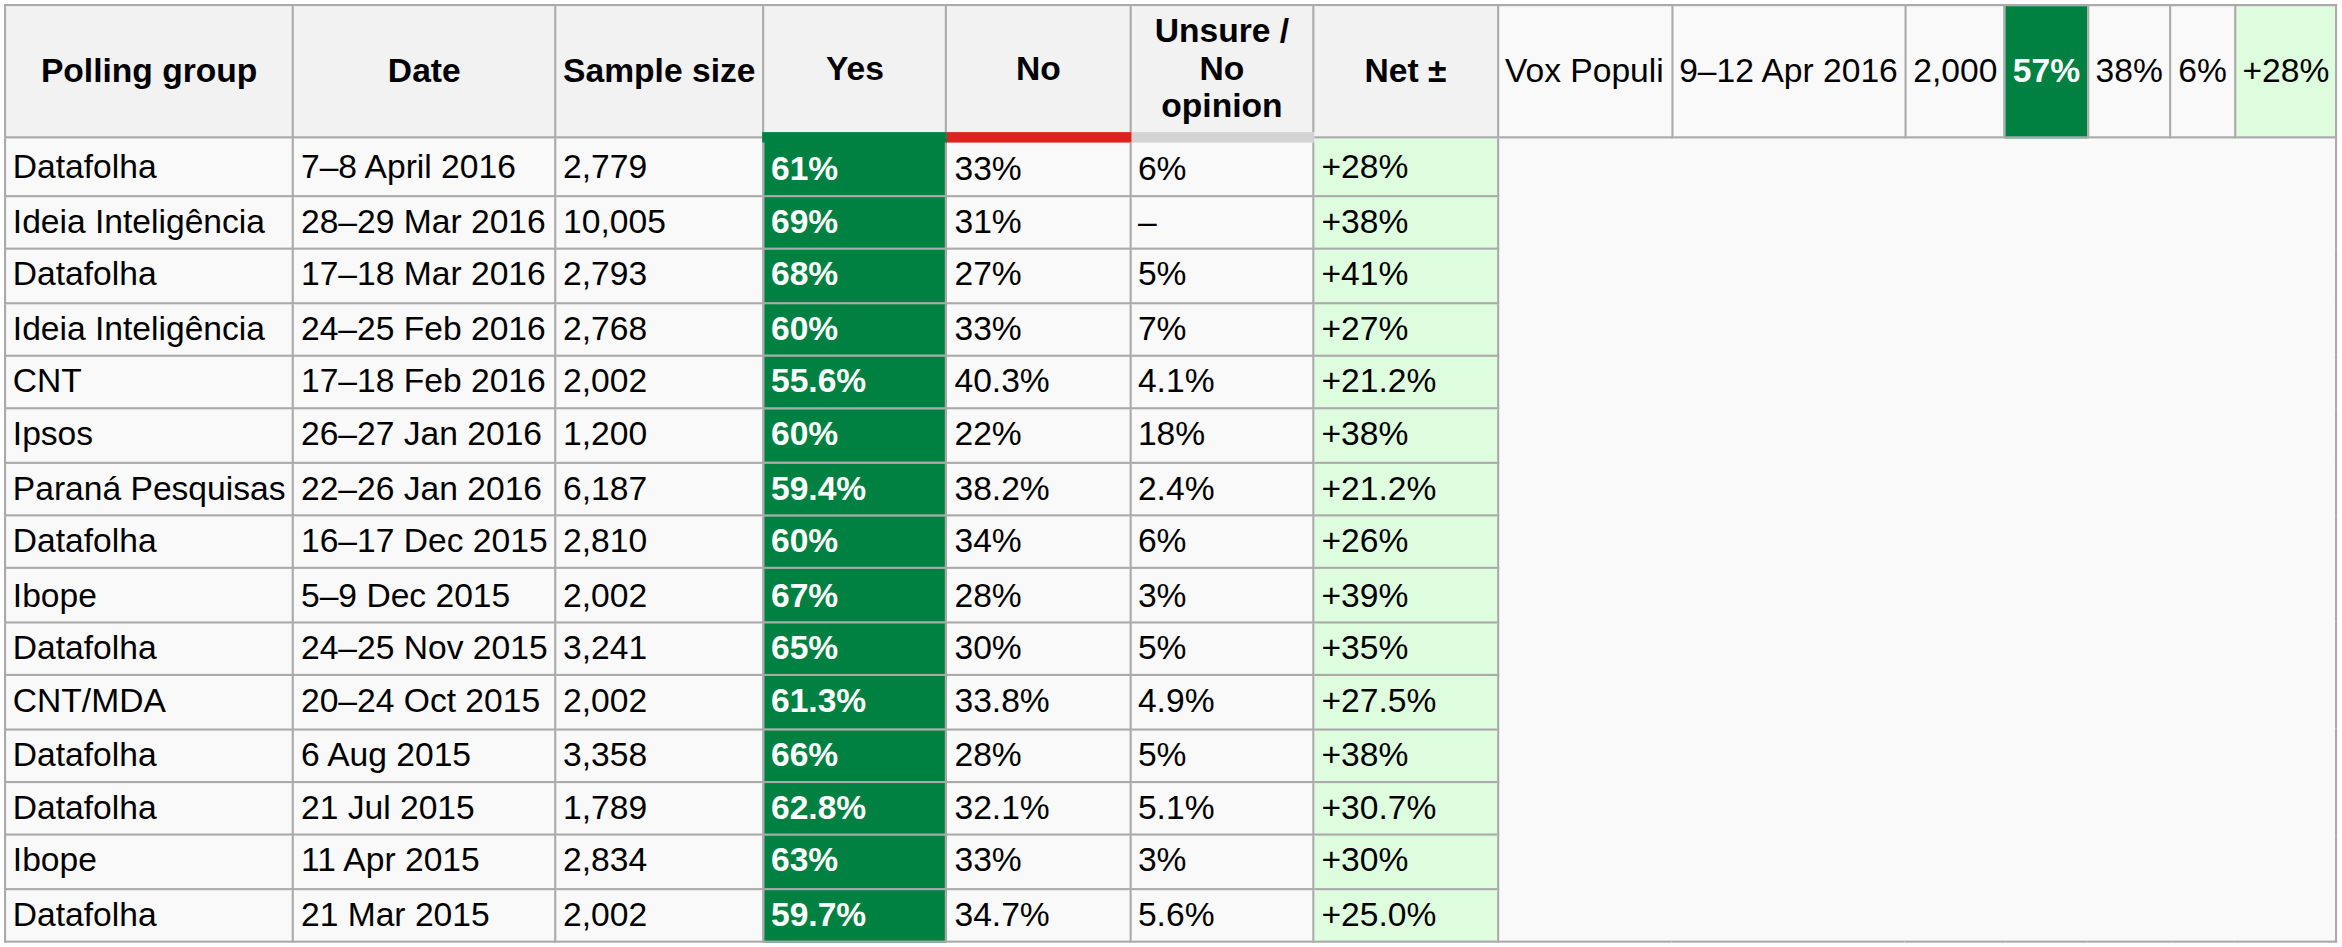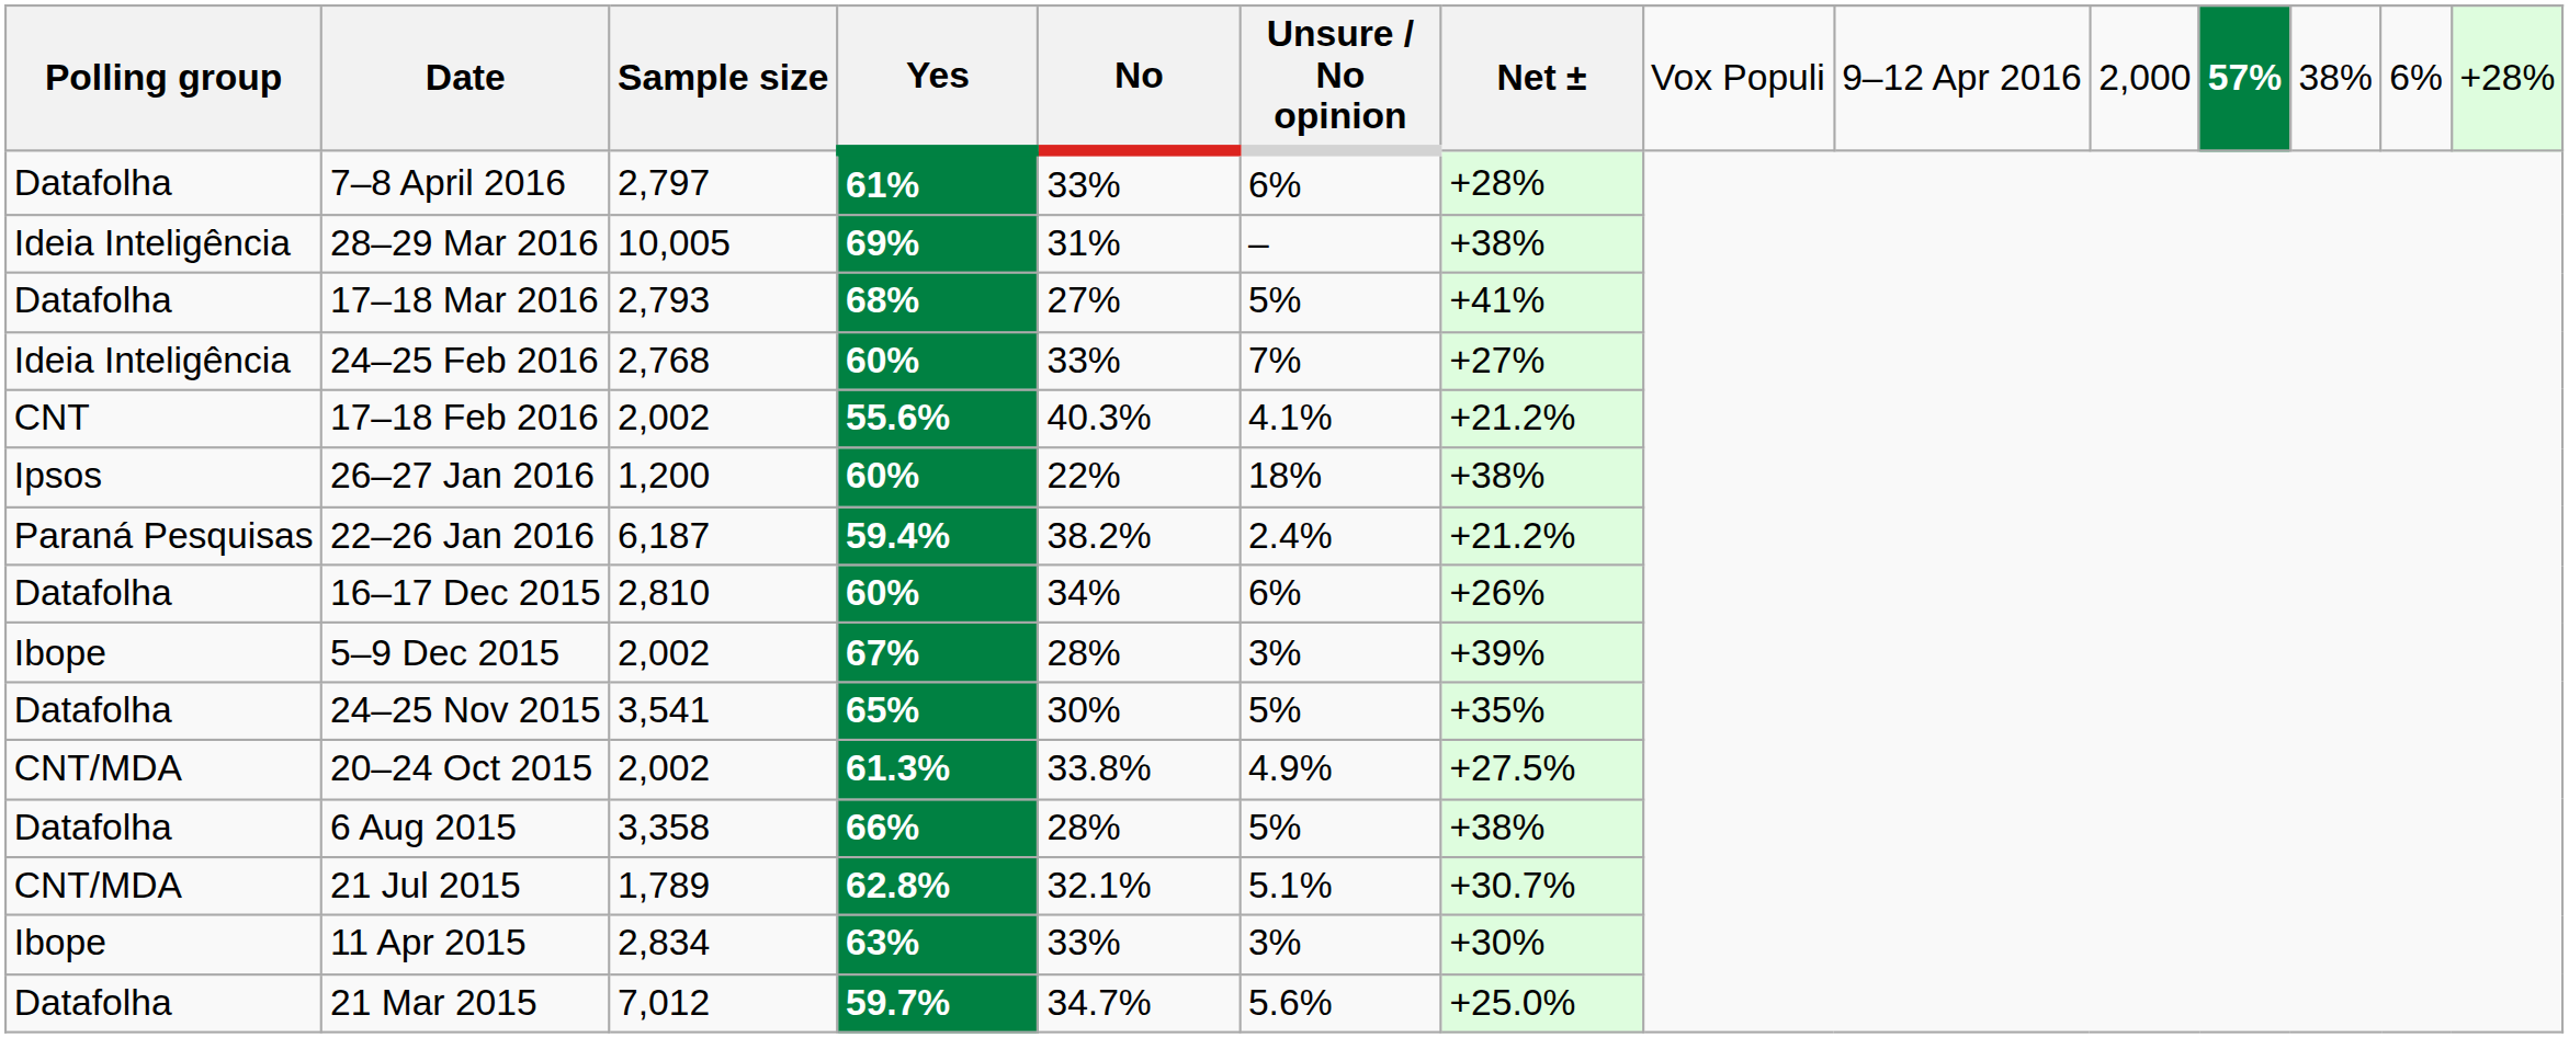7–8 April 2016 | Sample size: 2,779 -> 2,797
24–25 Nov 2015 | Sample size: 3,241 -> 3,541
21 Jul 2015 | Polling group: Datafolha -> CNT/MDA
21 Mar 2015 | Sample size: 2,002 -> 7,012
